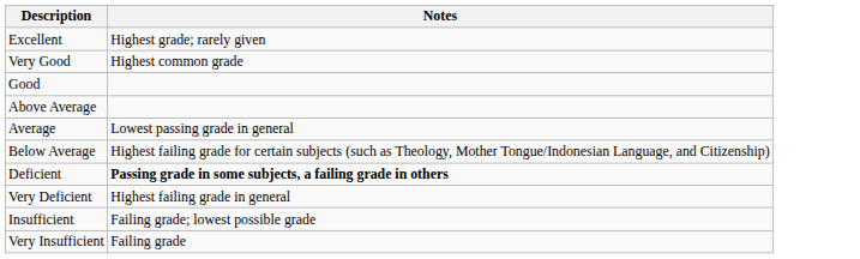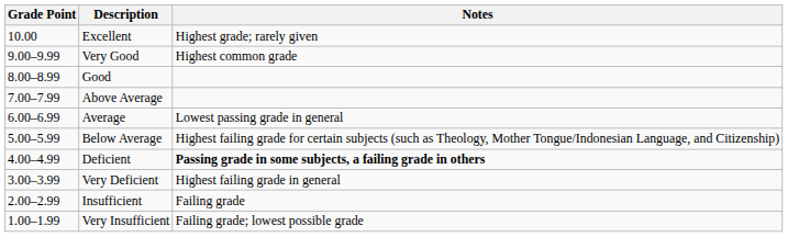+ column: Grade Point | 10.00 | 9.00–9.99 | 8.00–8.99 | 7.00–7.99 | 6.00–6.99 | 5.00–5.99 | 4.00–4.99 | 3.00–3.99 | 2.00–2.99 | 1.00–1.99
Insufficient | Notes: Failing grade; lowest possible grade -> Failing grade
Very Insufficient | Notes: Failing grade -> Failing grade; lowest possible grade
